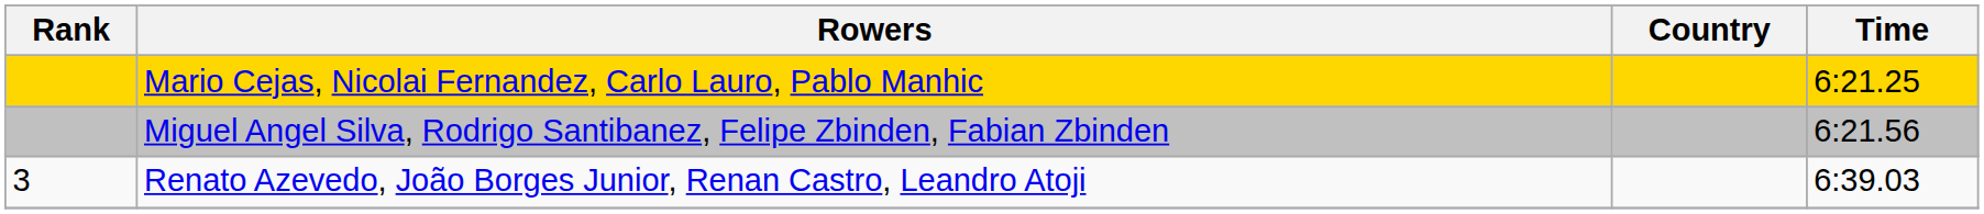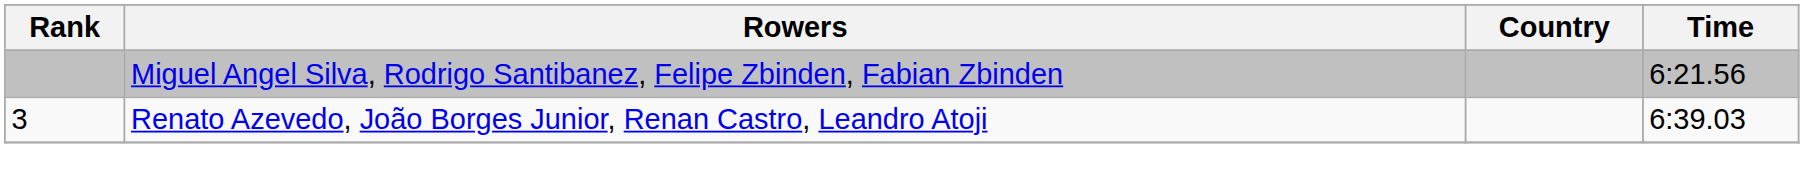- row: Mario Cejas, Nicolai Fernandez, Carlo Lauro, Pablo Manhic | 6:21.25
